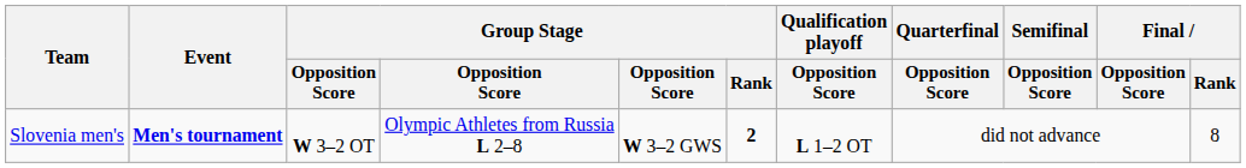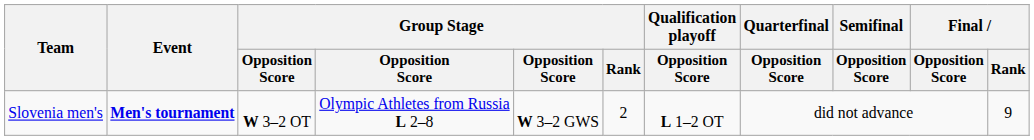Slovenia men's | Group Stage / Rank: bold -> normal
Slovenia men's | Final / Rank: 8 -> 9
